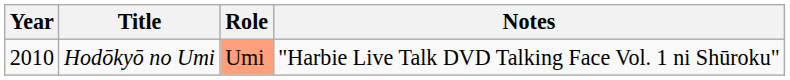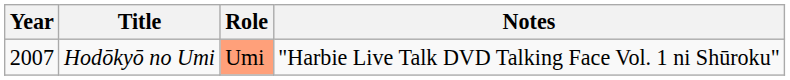Hodōkyō no Umi | Year: 2010 -> 2007
